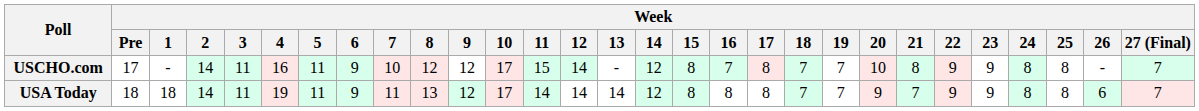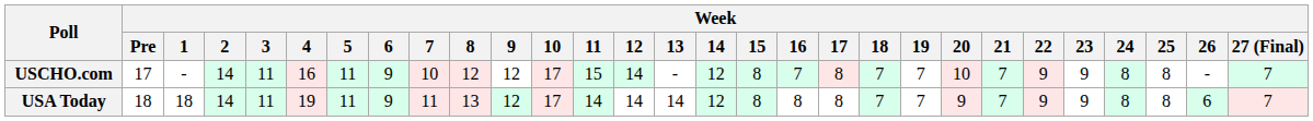USCHO.com | Week / 21: 8 -> 7
